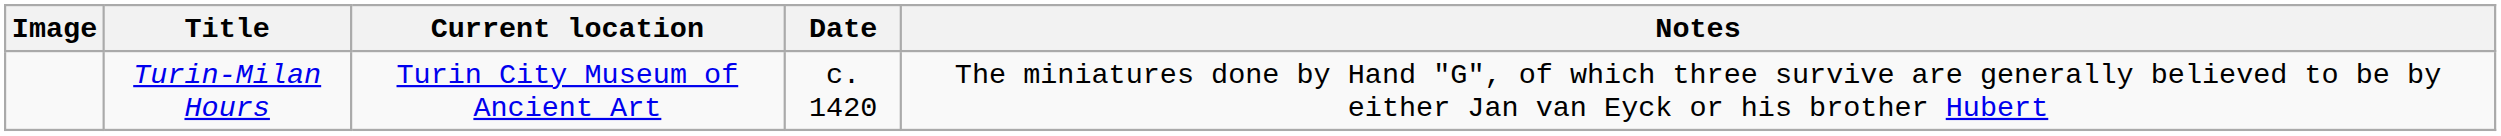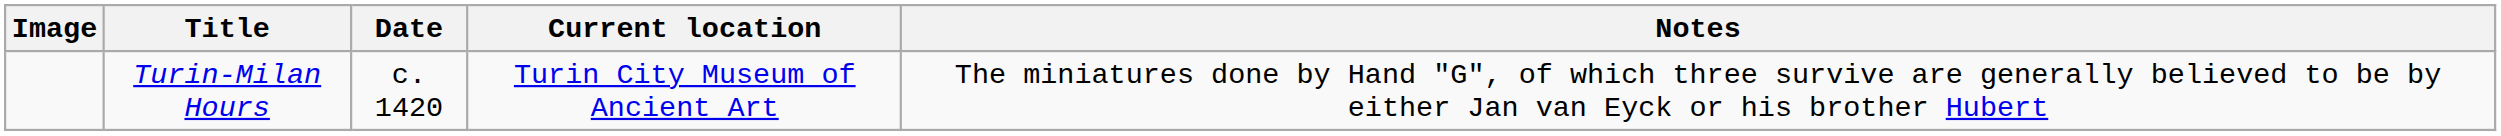columns swapped: Date <-> Current location
